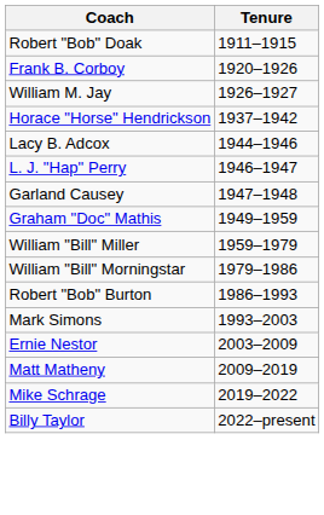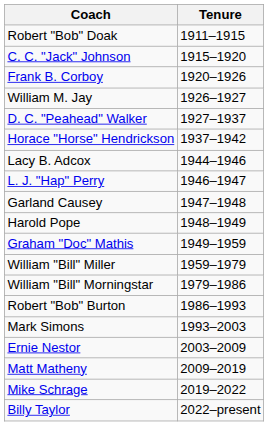+ row: C. C. "Jack" Johnson | 1915–1920
+ row: D. C. "Peahead" Walker | 1927–1937
+ row: Harold Pope | 1948–1949
